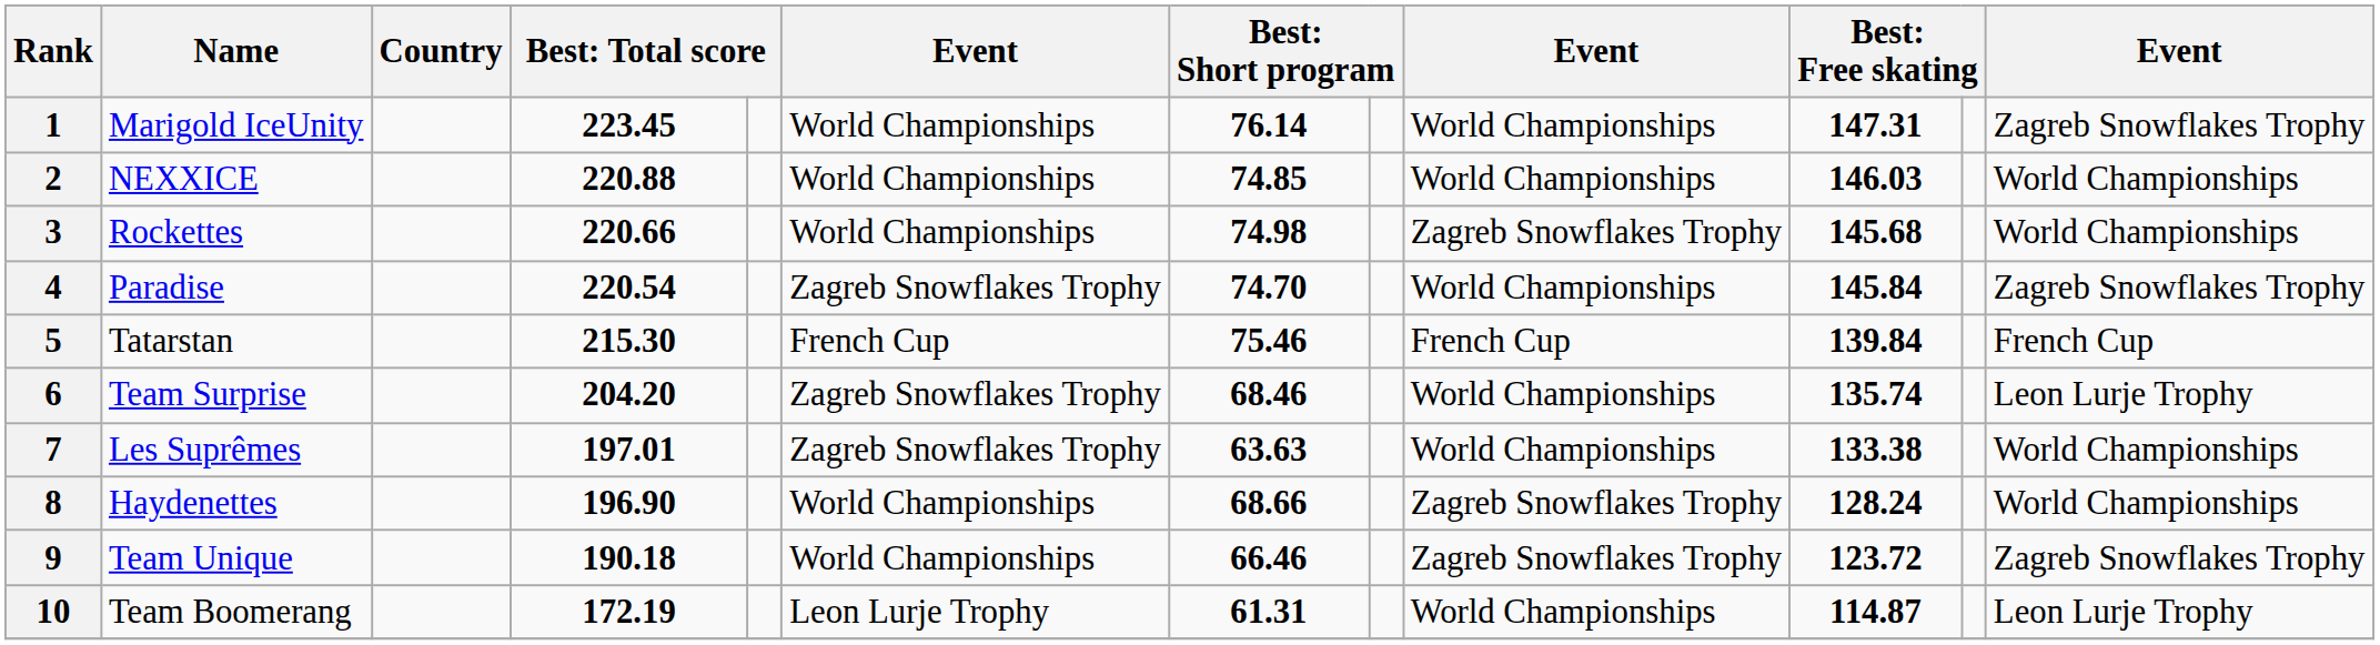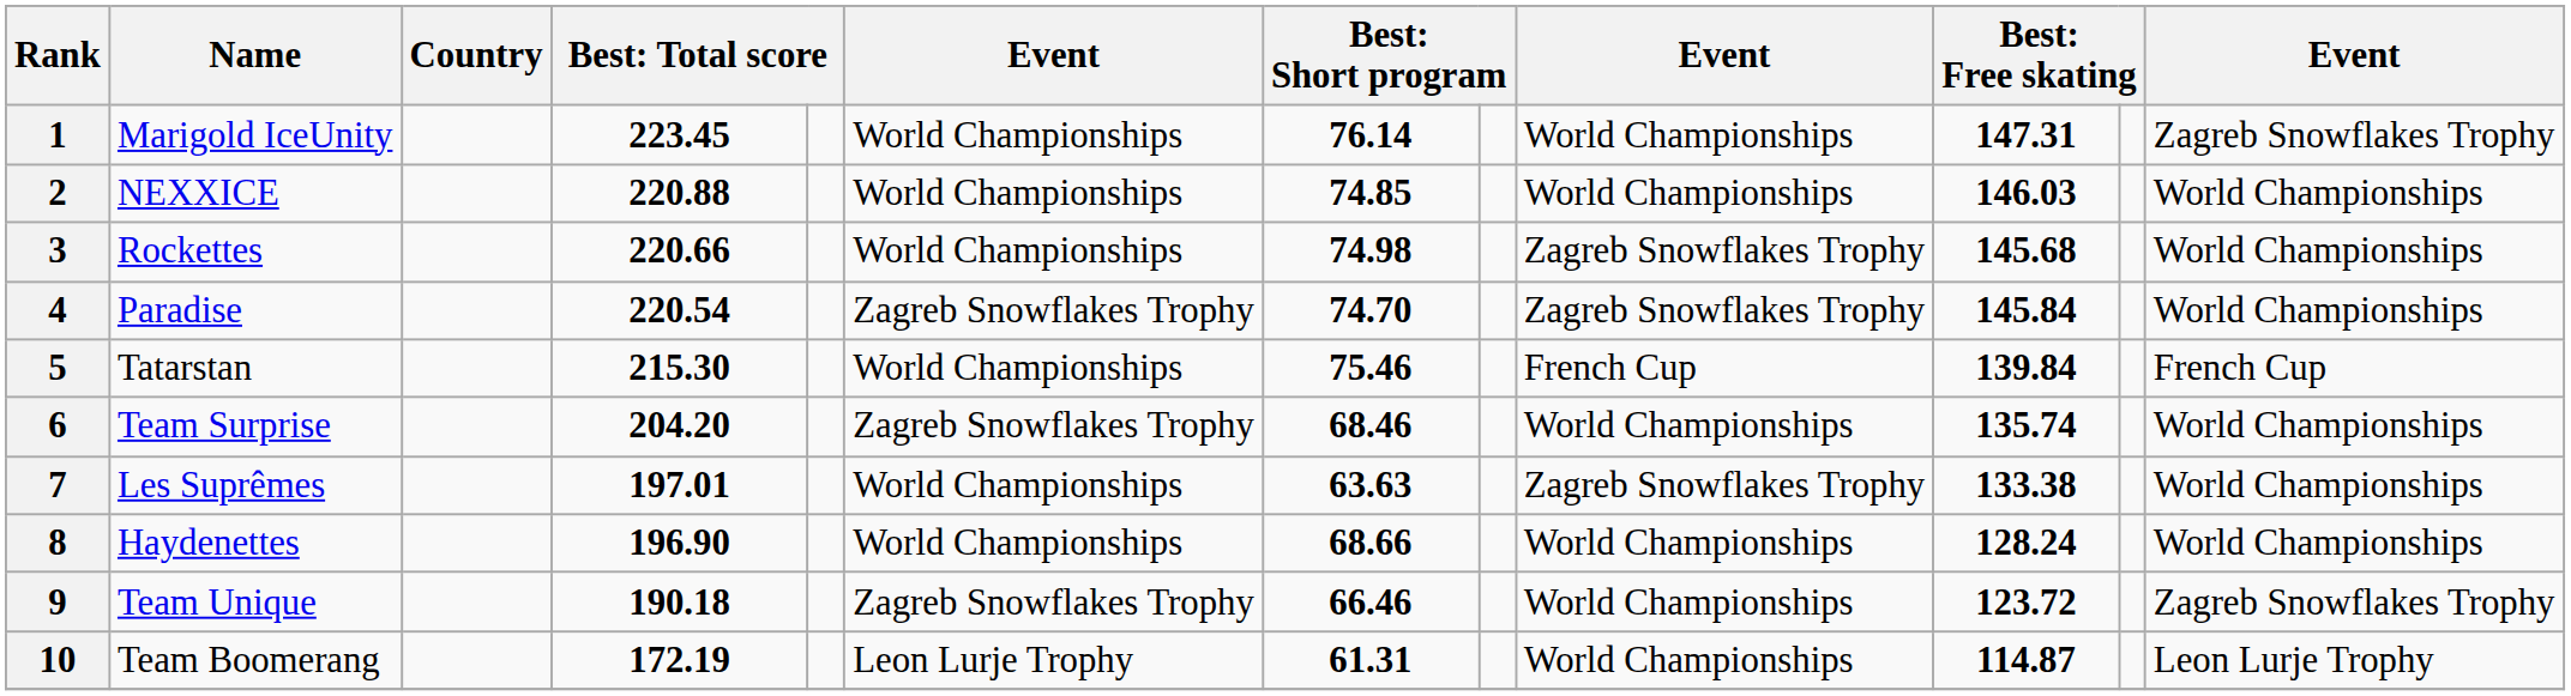4 | column 9: World Championships -> Zagreb Snowflakes Trophy
4 | column 12: Zagreb Snowflakes Trophy -> World Championships
5 | column 6: French Cup -> World Championships
6 | column 12: Leon Lurje Trophy -> World Championships
7 | column 6: Zagreb Snowflakes Trophy -> World Championships
7 | column 9: World Championships -> Zagreb Snowflakes Trophy
8 | column 9: Zagreb Snowflakes Trophy -> World Championships
9 | column 6: World Championships -> Zagreb Snowflakes Trophy
9 | column 9: Zagreb Snowflakes Trophy -> World Championships
